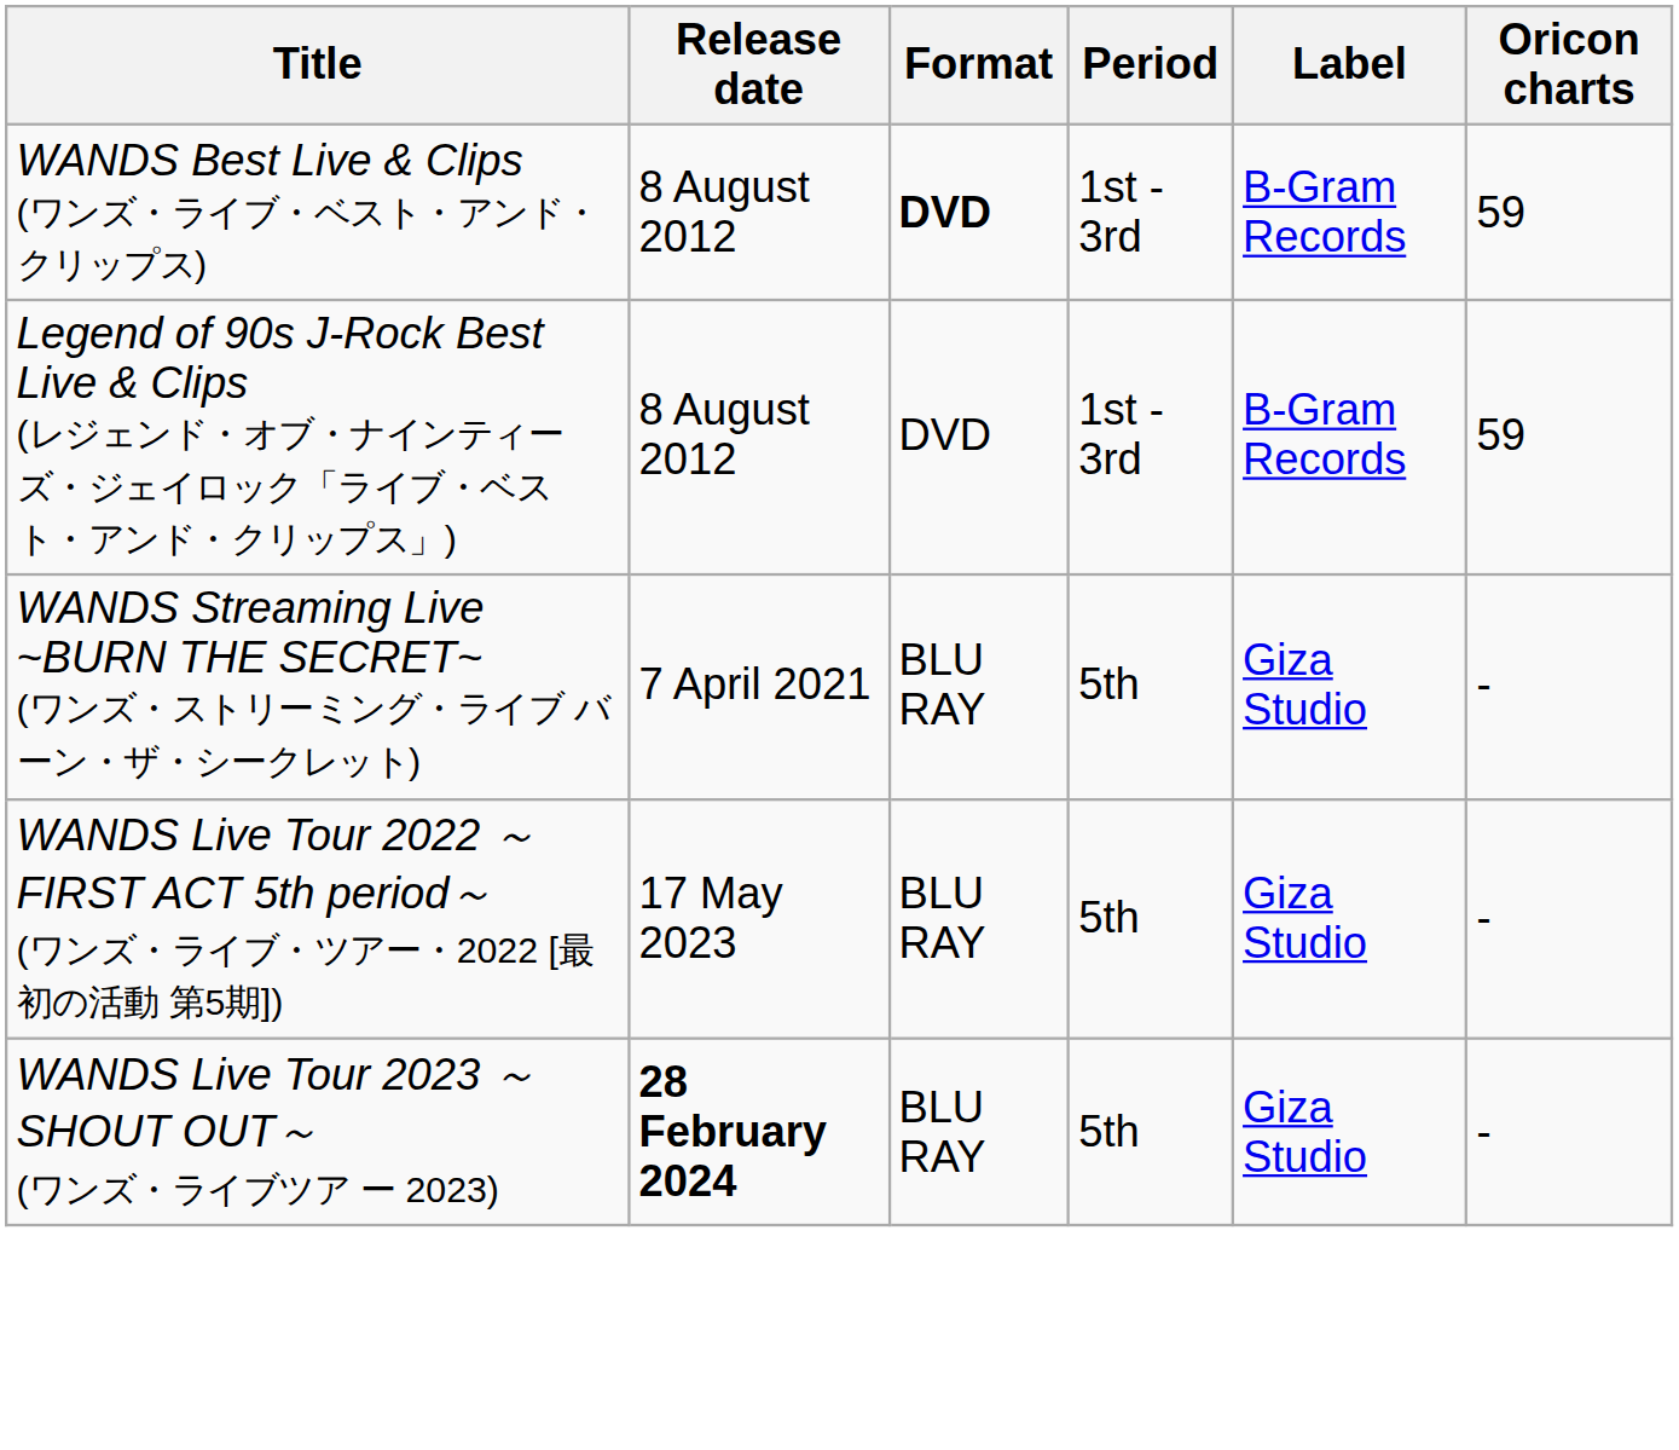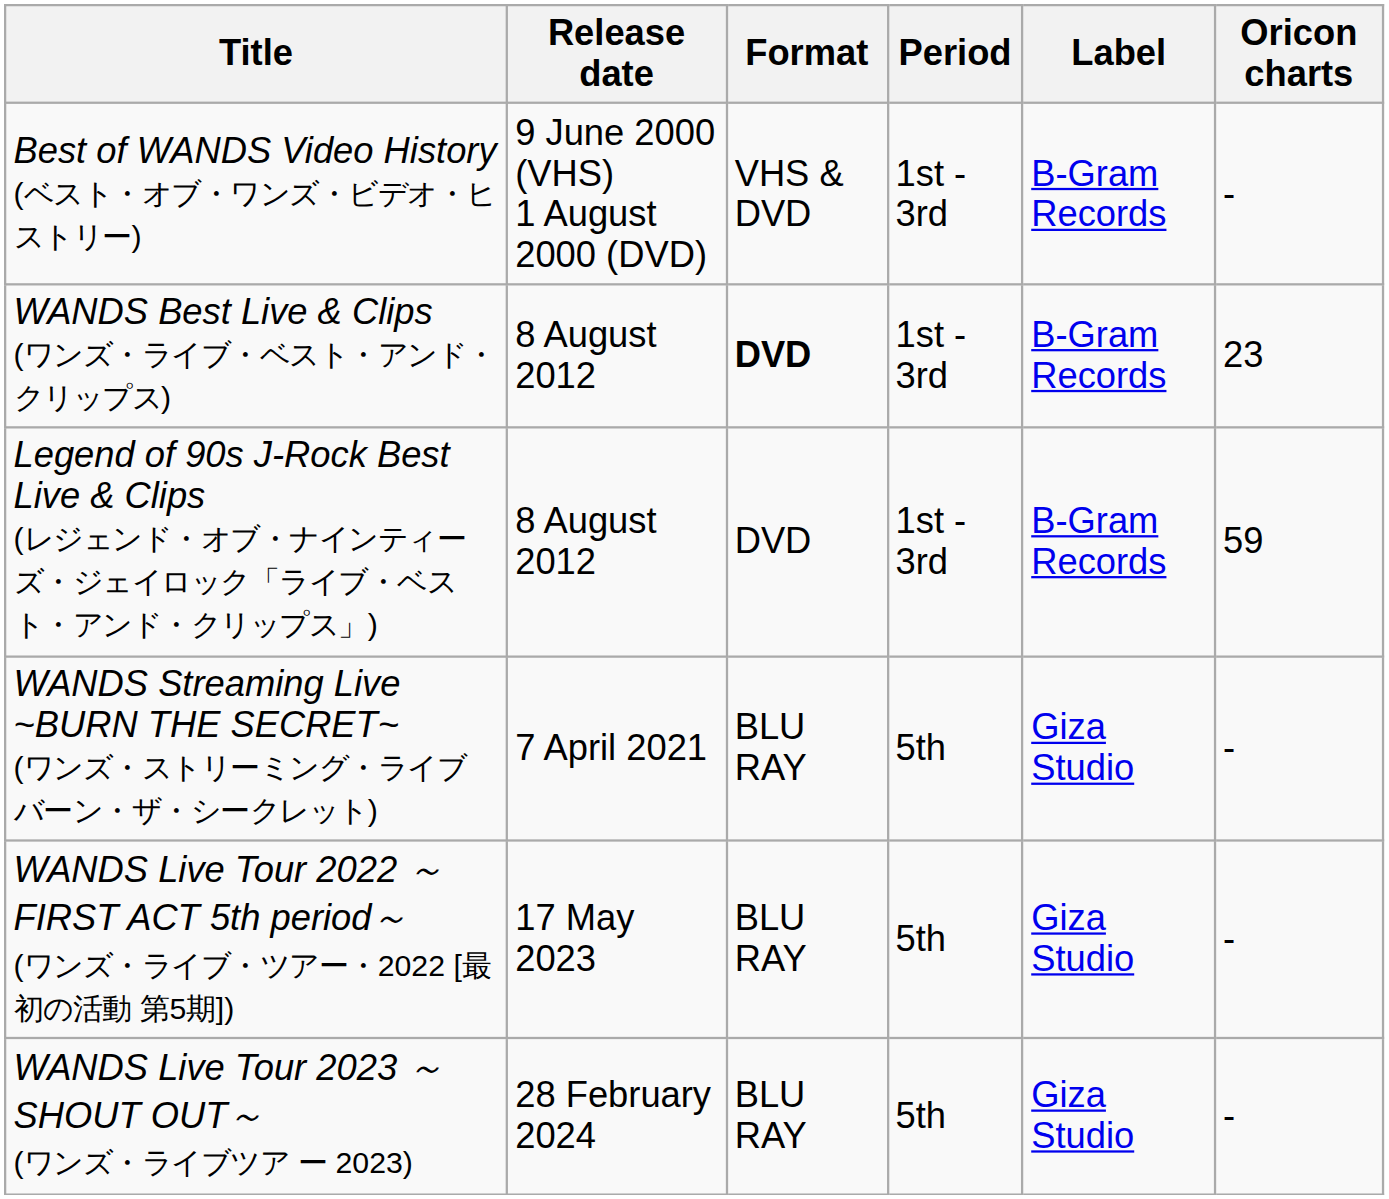+ row: Best of WANDS Video History (ベスト・オブ・ワンズ・ビデオ・ヒストリー) | 9 June 2000 (VHS) 1 August 2000 (DVD) | VHS & DVD | 1st - 3rd | B-Gram Records | -
WANDS Best Live & Clips (ワンズ・ライブ・ベスト・アンド・クリップス) | Oricon charts: 59 -> 23
WANDS Live Tour 2023 ～SHOUT OUT～ (ワンズ・ライブツア ー 2023) | Release date: bold -> normal
